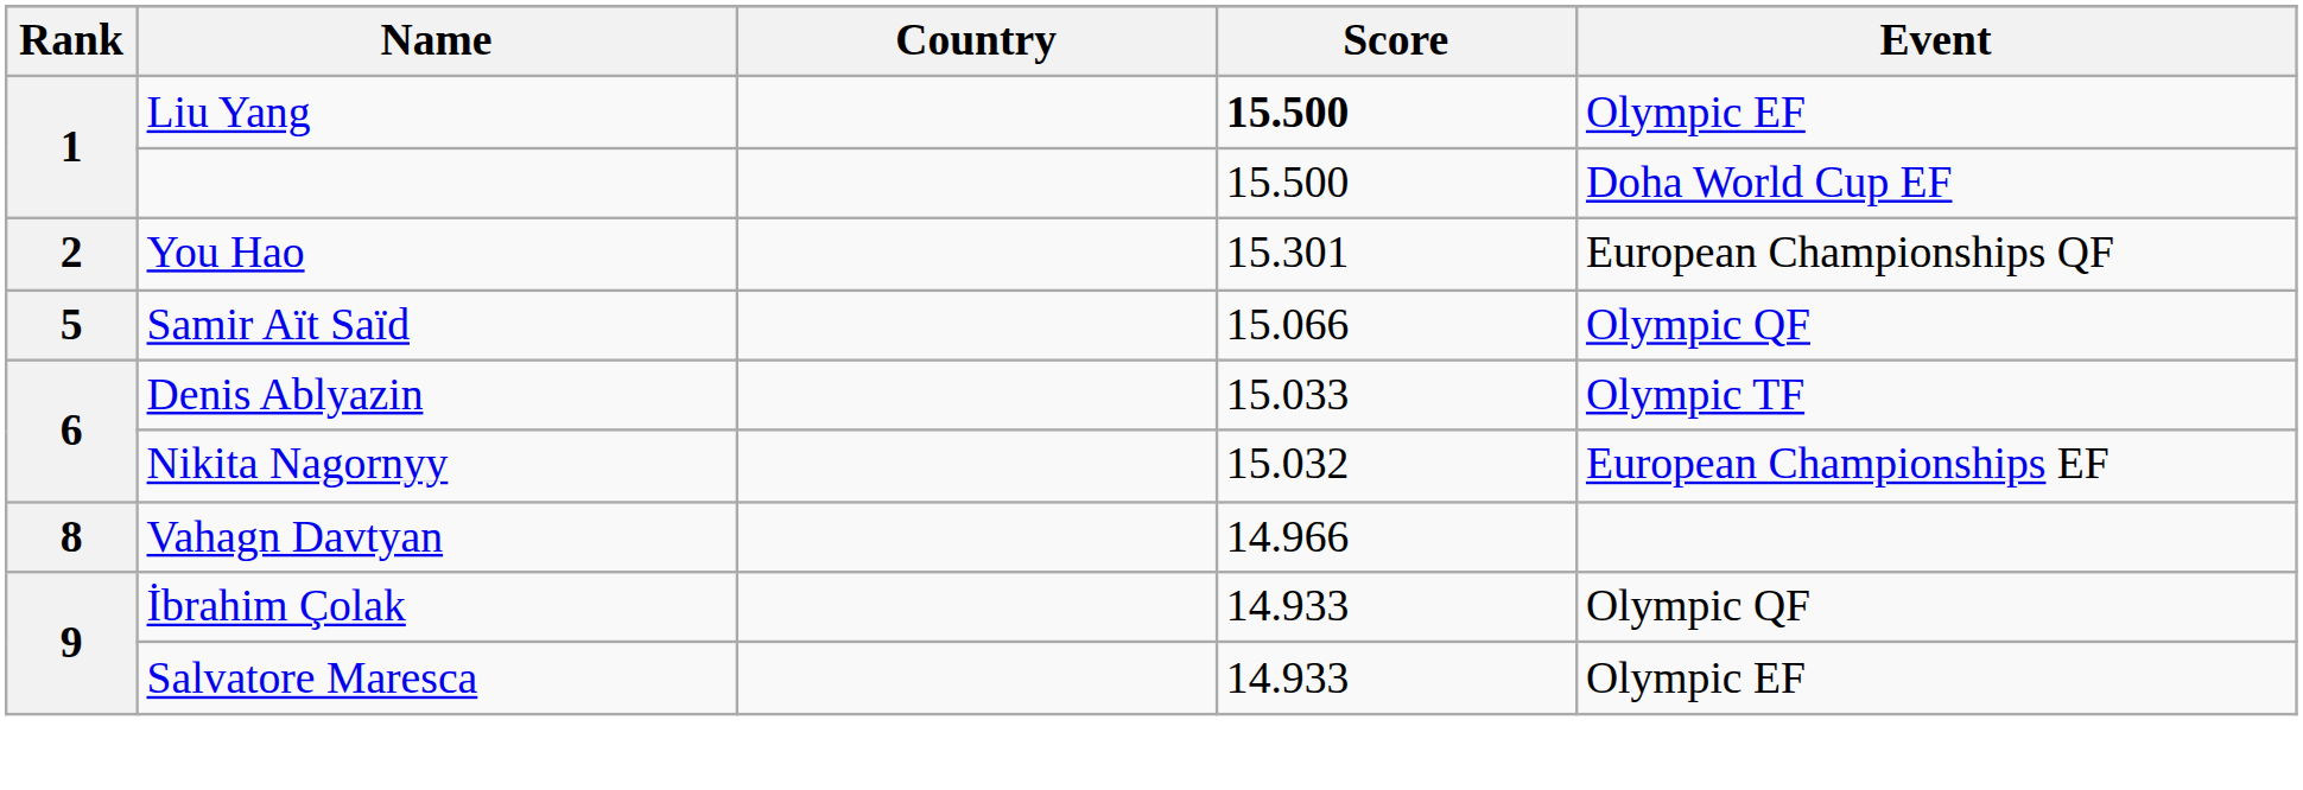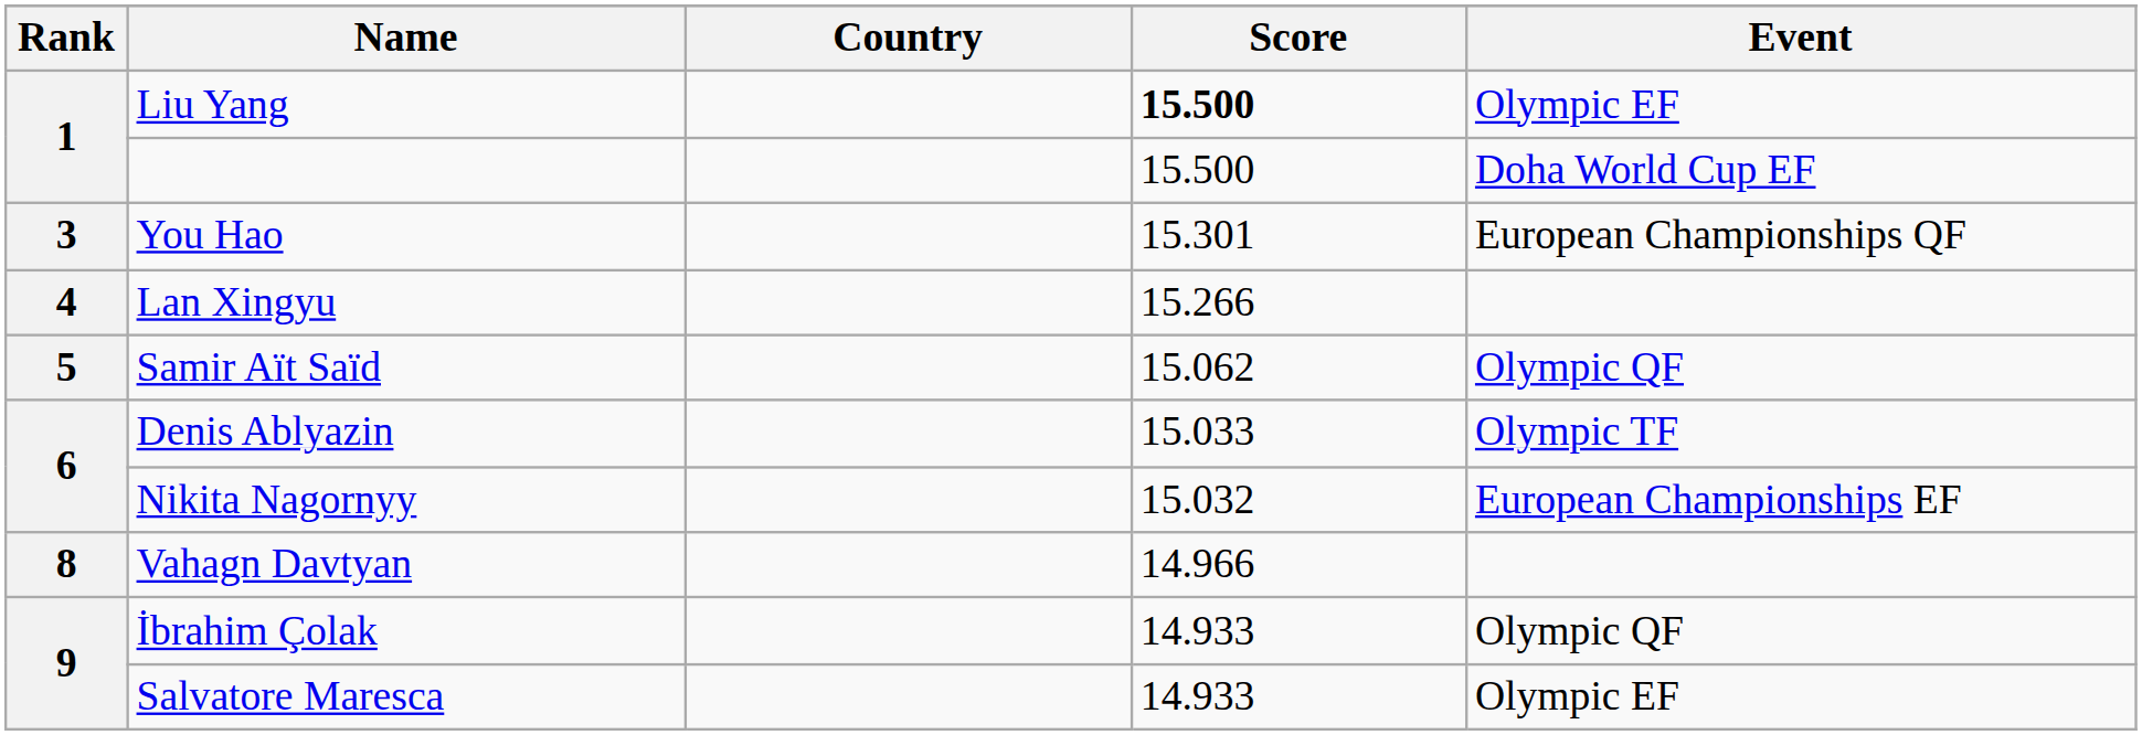You Hao | Rank: 2 -> 3
+ row: 4 | Lan Xingyu | 15.266
Samir Aït Saïd | Score: 15.066 -> 15.062
